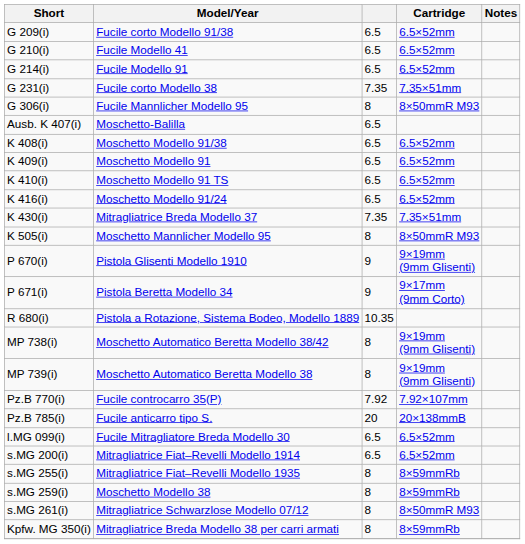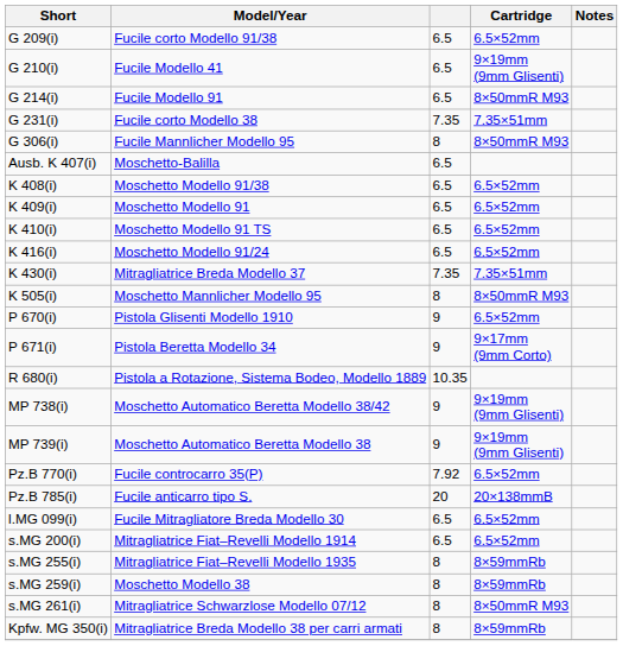G 210(i) | Cartridge: 6.5×52mm -> 9×19mm (9mm Glisenti)
G 214(i) | Cartridge: 6.5×52mm -> 8×50mmR M93
P 670(i) | Cartridge: 9×19mm (9mm Glisenti) -> 6.5×52mm
MP 738(i) | column 3: 8 -> 9
MP 739(i) | column 3: 8 -> 9
Pz.B 770(i) | Cartridge: 7.92×107mm -> 6.5×52mm
